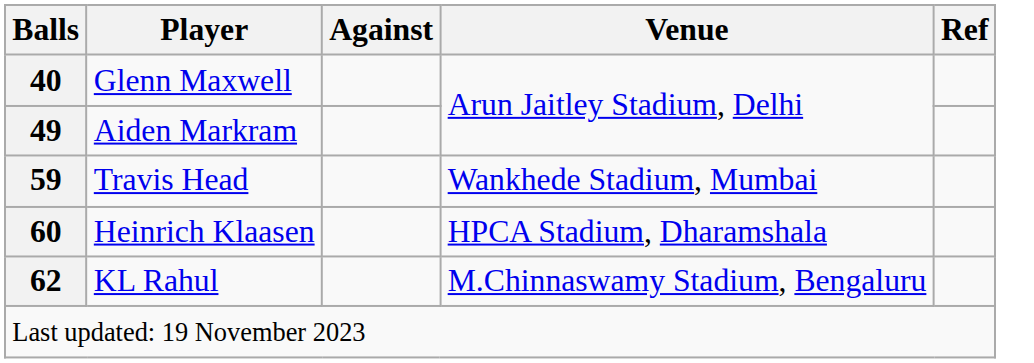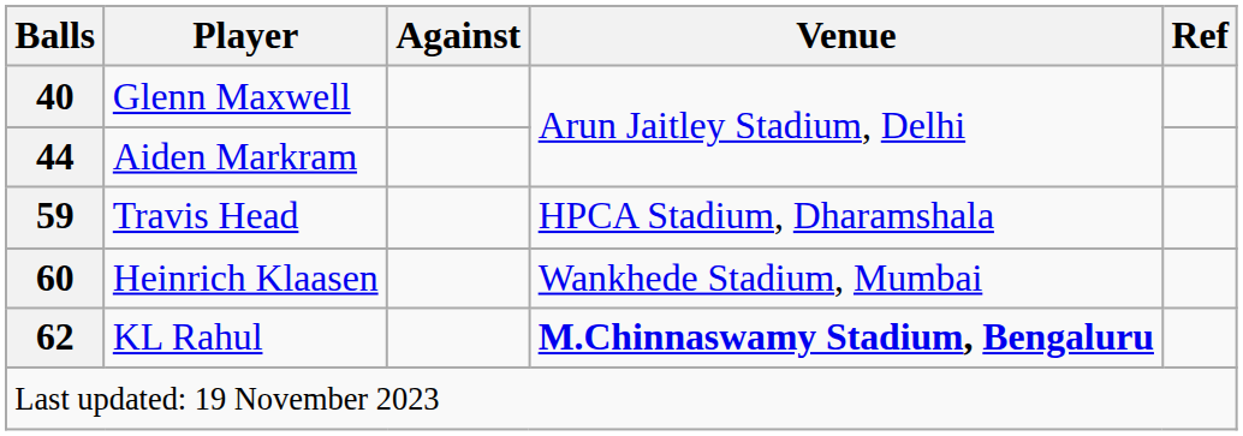Aiden Markram | Balls: 49 -> 44
Travis Head | Venue: Wankhede Stadium, Mumbai -> HPCA Stadium, Dharamshala
Heinrich Klaasen | Venue: HPCA Stadium, Dharamshala -> Wankhede Stadium, Mumbai
KL Rahul | Venue: normal -> bold
